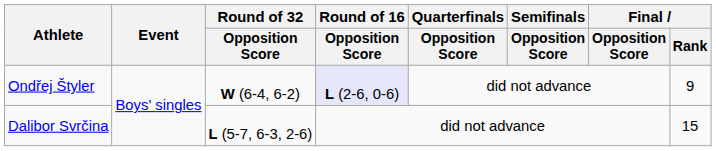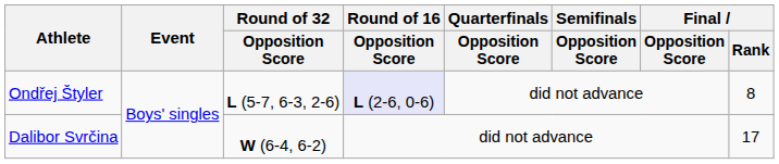Ondřej Štyler | Round of 32 / Opposition Score: W (6-4, 6-2) -> L (5-7, 6-3, 2-6)
Ondřej Štyler | Final / Rank: 9 -> 8
Dalibor Svrčina | Round of 32 / Opposition Score: L (5-7, 6-3, 2-6) -> W (6-4, 6-2)
Dalibor Svrčina | Final / Rank: 15 -> 17
